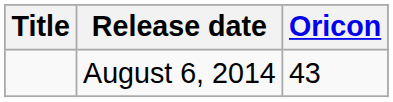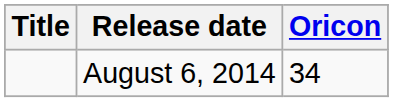August 6, 2014 | Oricon: 43 -> 34
